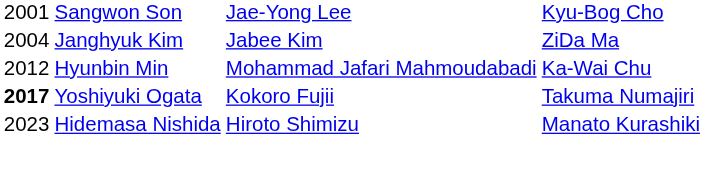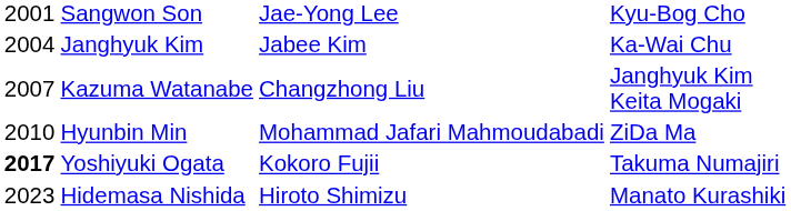Janghyuk Kim | column 4: ZiDa Ma -> Ka-Wai Chu
+ row: 2007 | Kazuma Watanabe | Changzhong Liu | Janghyuk Kim Keita Mogaki
Hyunbin Min | column 1: 2012 -> 2010
Hyunbin Min | column 4: Ka-Wai Chu -> ZiDa Ma
